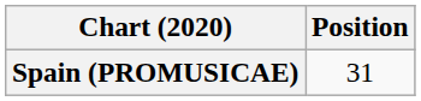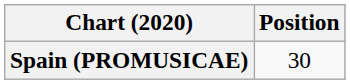Spain (PROMUSICAE) | Position: 31 -> 30
